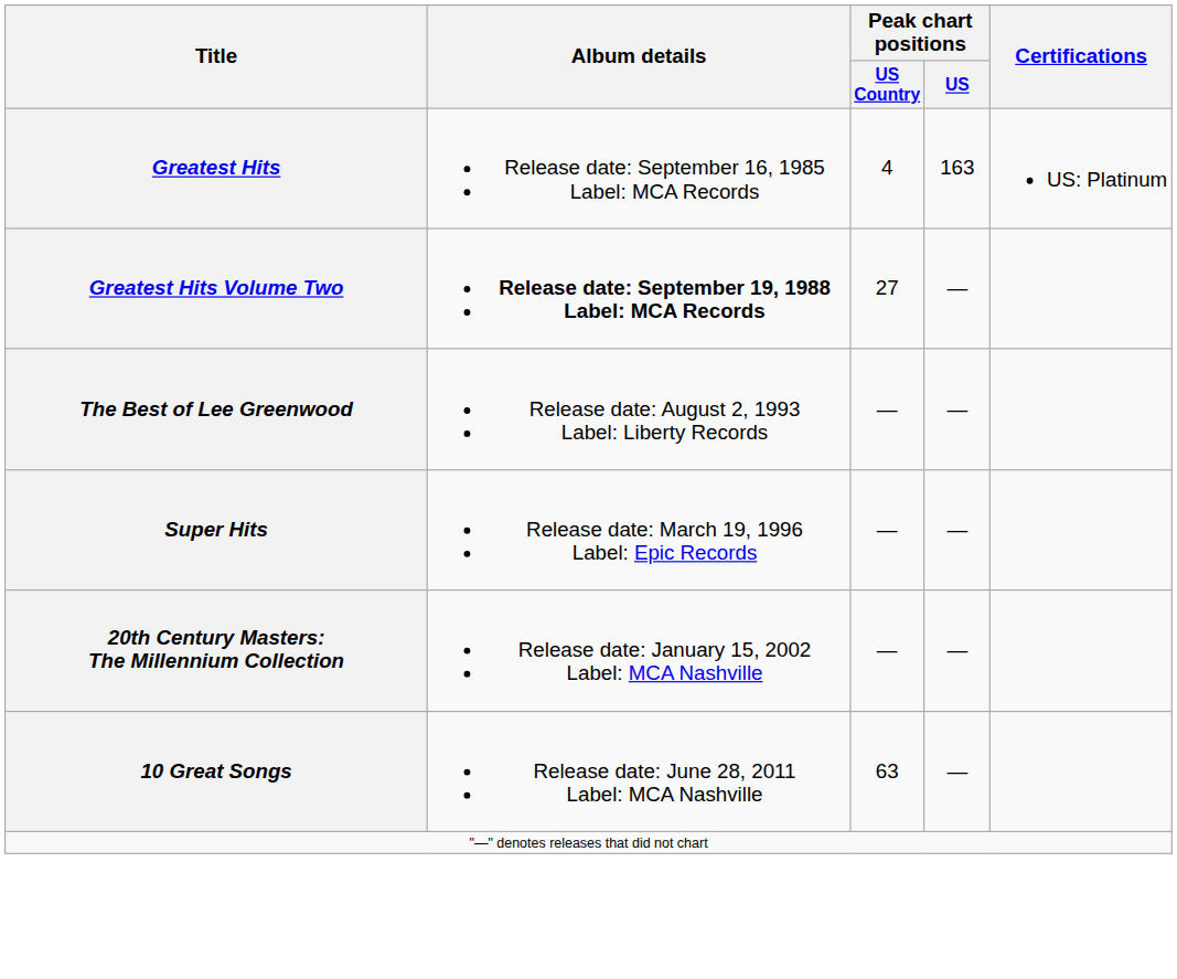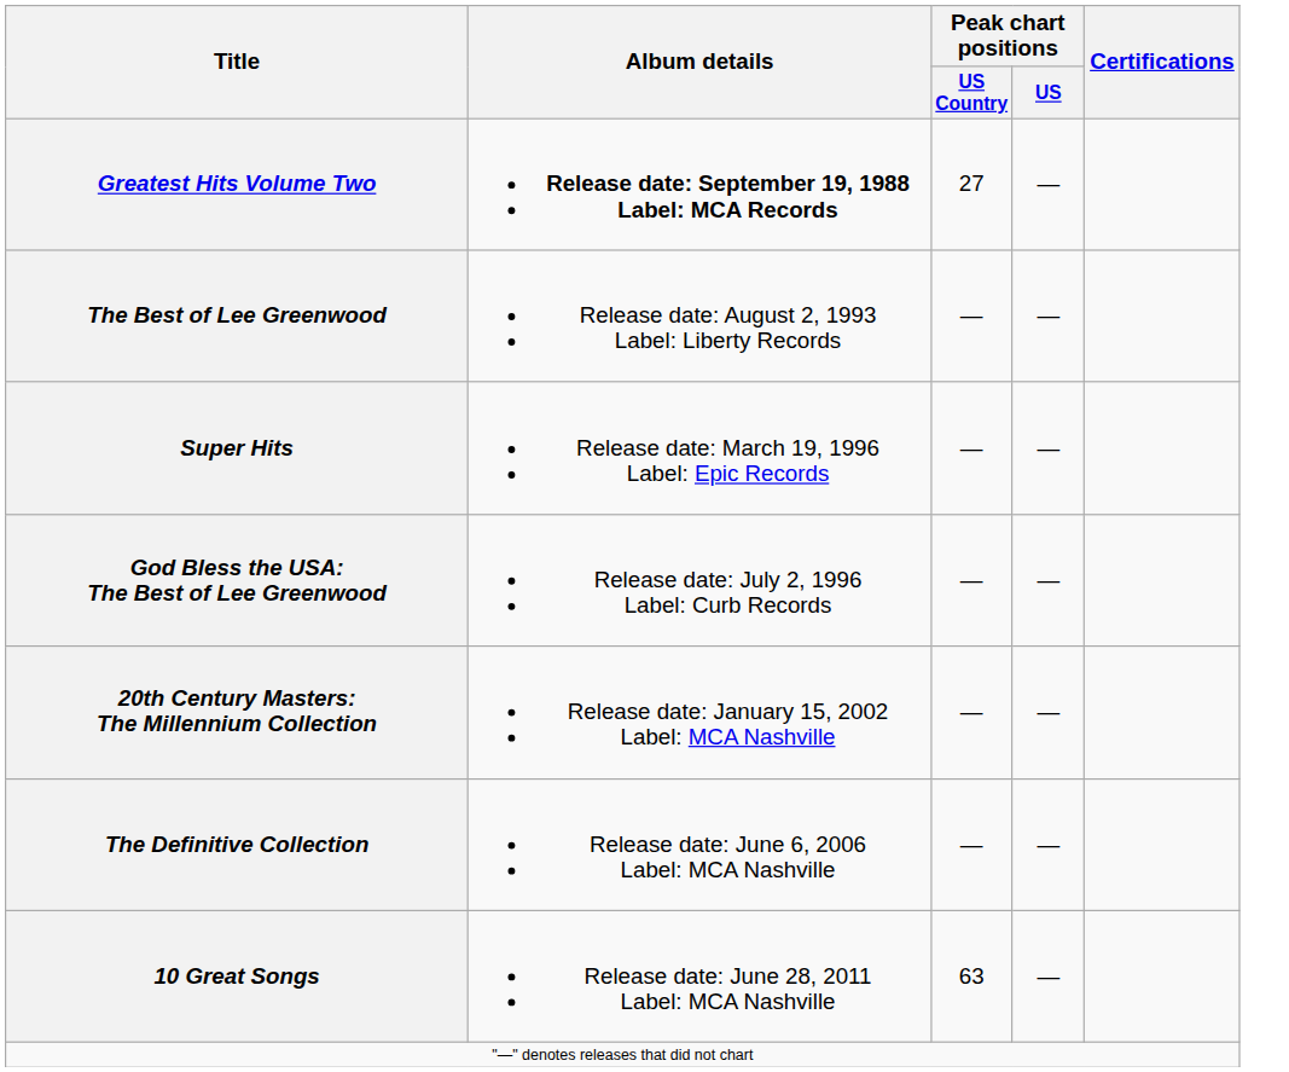- row: Greatest Hits | Release date: September 16, 1985 Label: MCA Records | 4 | 163 | US: Platinum
+ row: God Bless the USA: The Best of Lee Greenwood | Release date: July 2, 1996 Label: Curb Records | — | —
+ row: The Definitive Collection | Release date: June 6, 2006 Label: MCA Nashville | — | —
